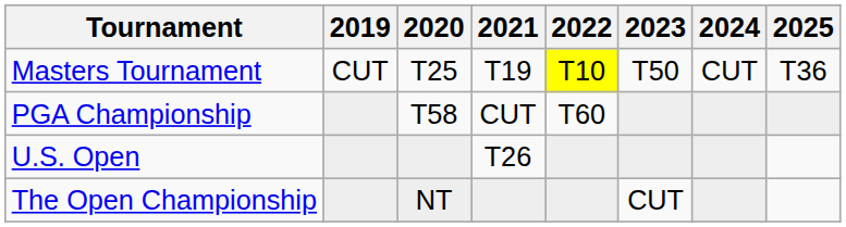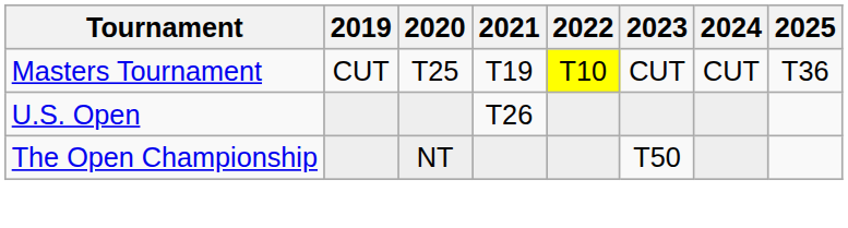Masters Tournament | 2023: T50 -> CUT
- row: PGA Championship | T58 | CUT | T60
The Open Championship | 2023: CUT -> T50
